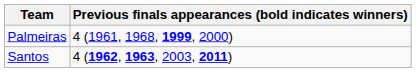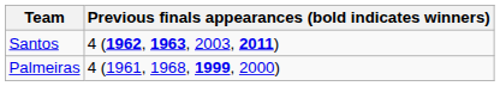rows swapped: Palmeiras <-> Santos
